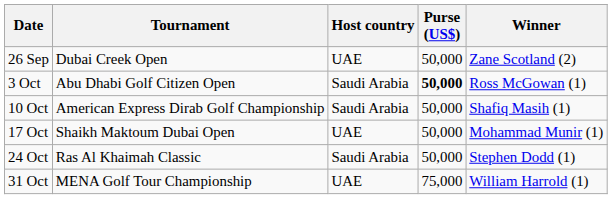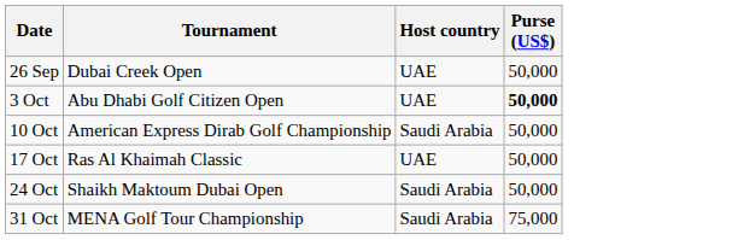- column: Winner | Zane Scotland (2) | Ross McGowan (1) | Shafiq Masih (1) | Mohammad Munir (1) | Stephen Dodd (1) | William Harrold (1)
3 Oct | Host country: Saudi Arabia -> UAE
17 Oct | Tournament: Shaikh Maktoum Dubai Open -> Ras Al Khaimah Classic
24 Oct | Tournament: Ras Al Khaimah Classic -> Shaikh Maktoum Dubai Open
31 Oct | Host country: UAE -> Saudi Arabia
